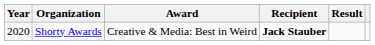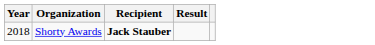- column: Award | Creative & Media: Best in Weird
Shorty Awards | Year: 2020 -> 2018
